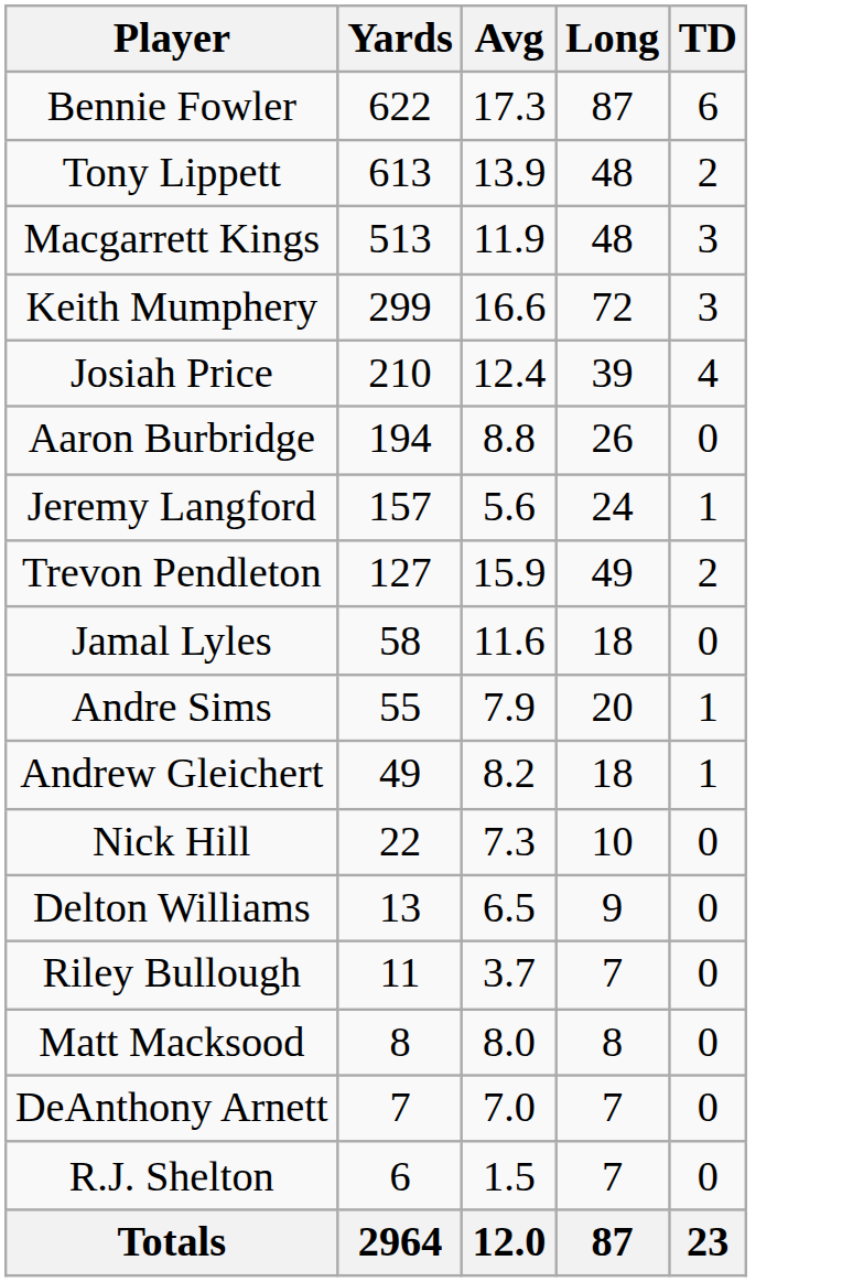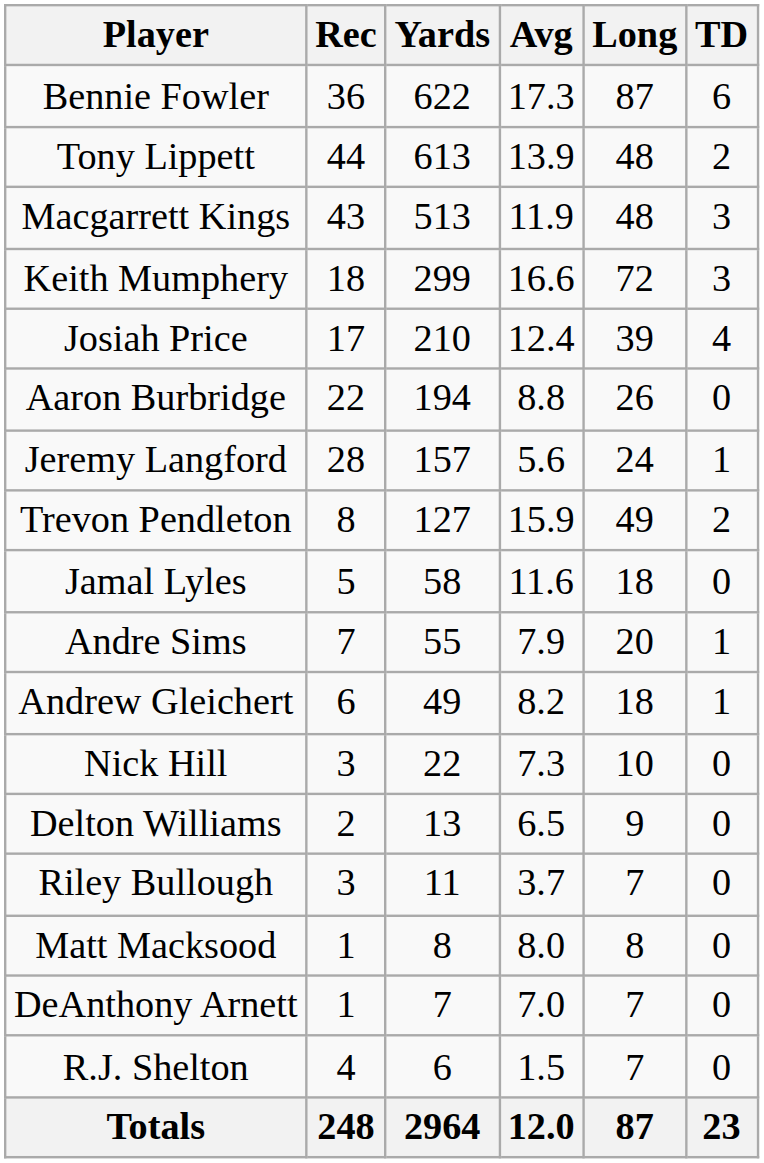+ column: Rec | 36 | 44 | 43 | 18 | 17 | 22 | 28 | 8 | 5 | 7 | 6 | 3 | 2 | 3 | 1 | 1 | 4 | 248
